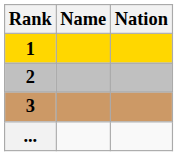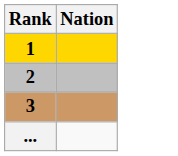- column: Name
